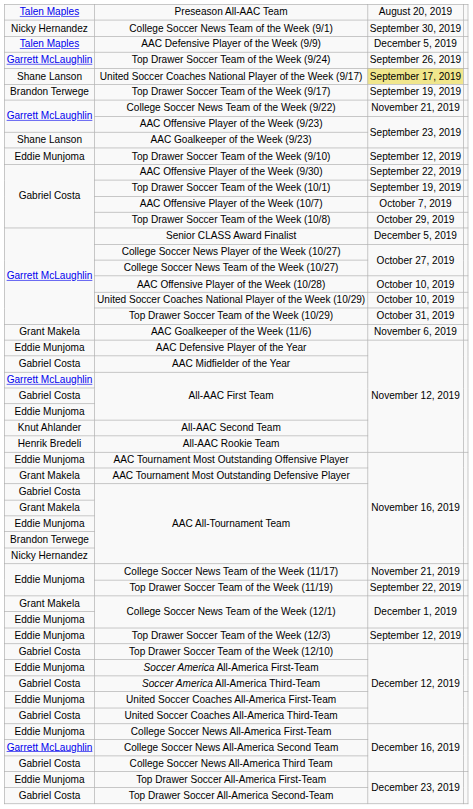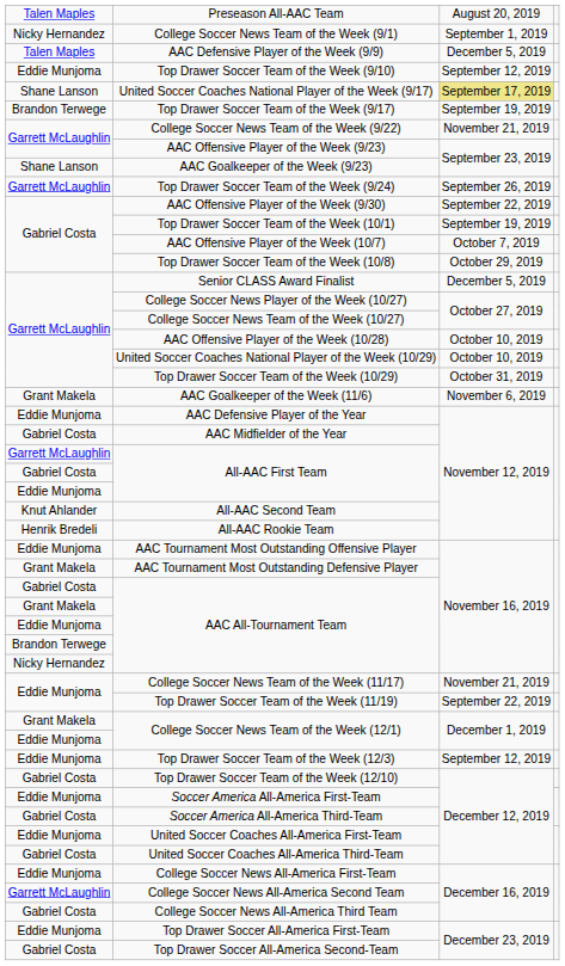College Soccer News Team of the Week (9/1) | column 3: September 30, 2019 -> September 1, 2019
rows swapped: Top Drawer Soccer Team of the Week (9/10) <-> Top Drawer Soccer Team of the Week (9/24)
